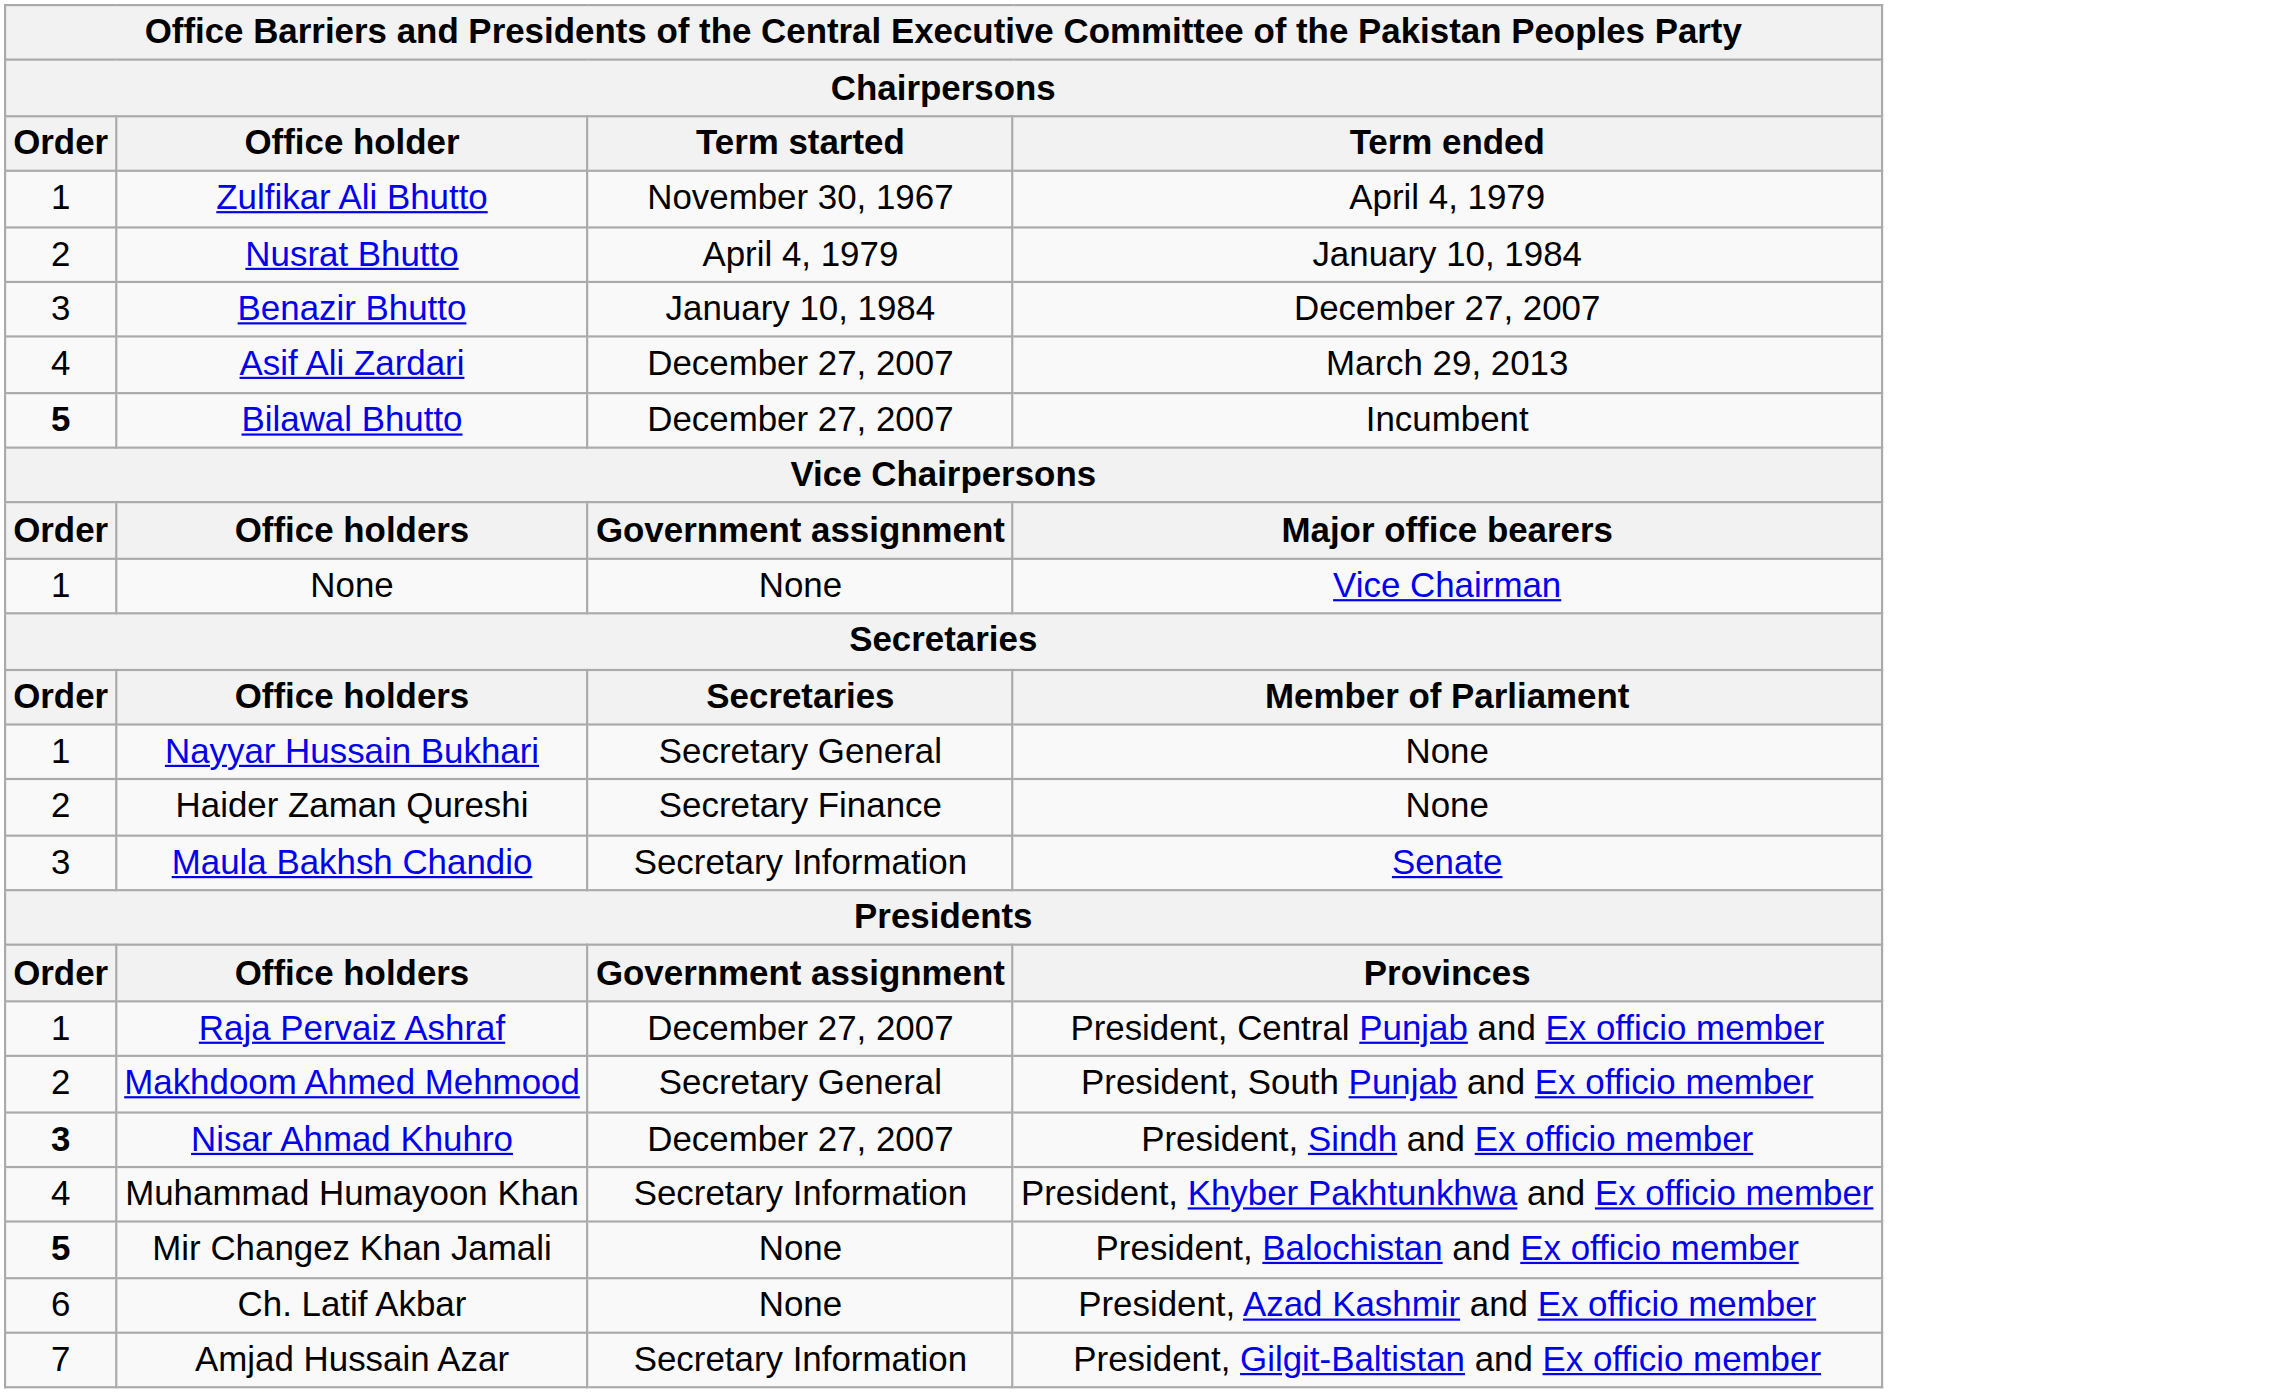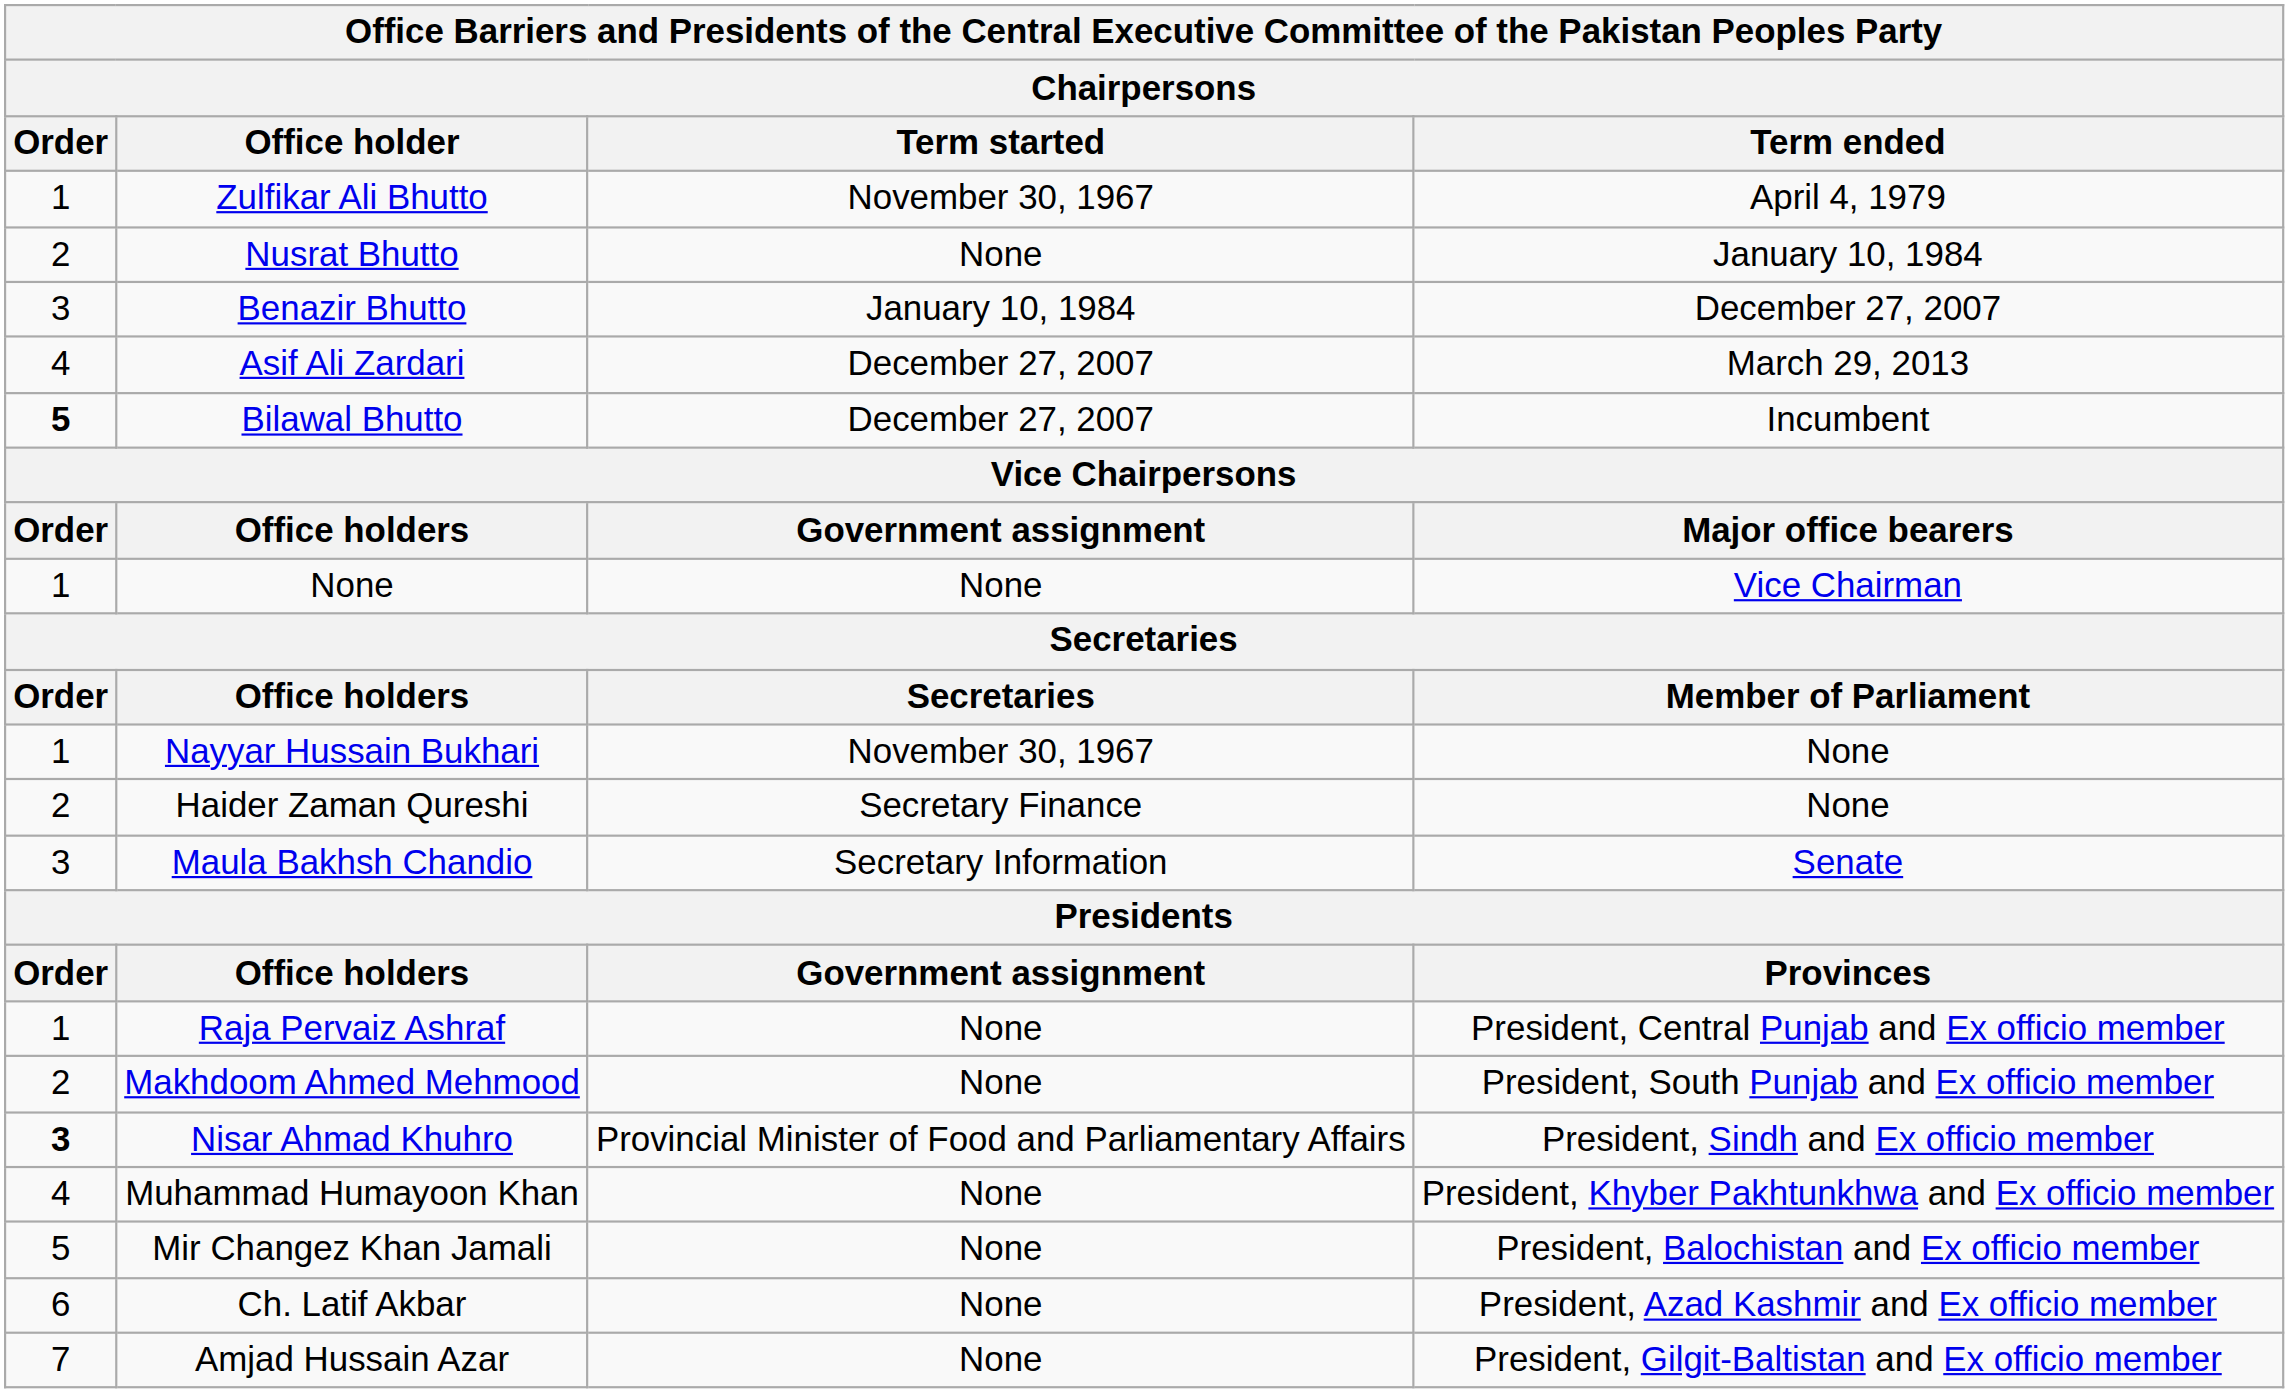Nusrat Bhutto | Term started: April 4, 1979 -> None
Nayyar Hussain Bukhari | Term started: Secretary General -> November 30, 1967
Raja Pervaiz Ashraf | Term started: December 27, 2007 -> None
Makhdoom Ahmed Mehmood | Term started: Secretary General -> None
Nisar Ahmad Khuhro | Term started: December 27, 2007 -> Provincial Minister of Food and Parliamentary Affairs
Muhammad Humayoon Khan | Term started: Secretary Information -> None
Mir Changez Khan Jamali | Order: bold -> normal
Amjad Hussain Azar | Term started: Secretary Information -> None
